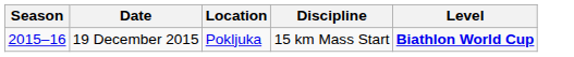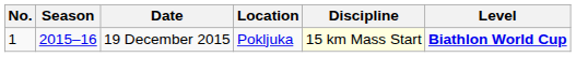+ column: No. | 1
19 December 2015 | Discipline: no background -> lightyellow background
